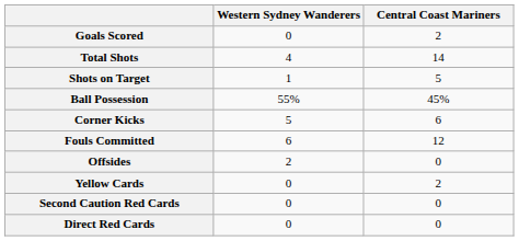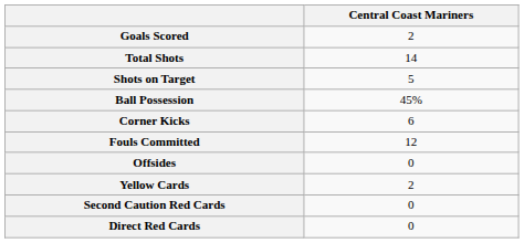- column: Western Sydney Wanderers | 0 | 4 | 1 | 55% | 5 | 6 | 2 | 0 | 0 | 0
